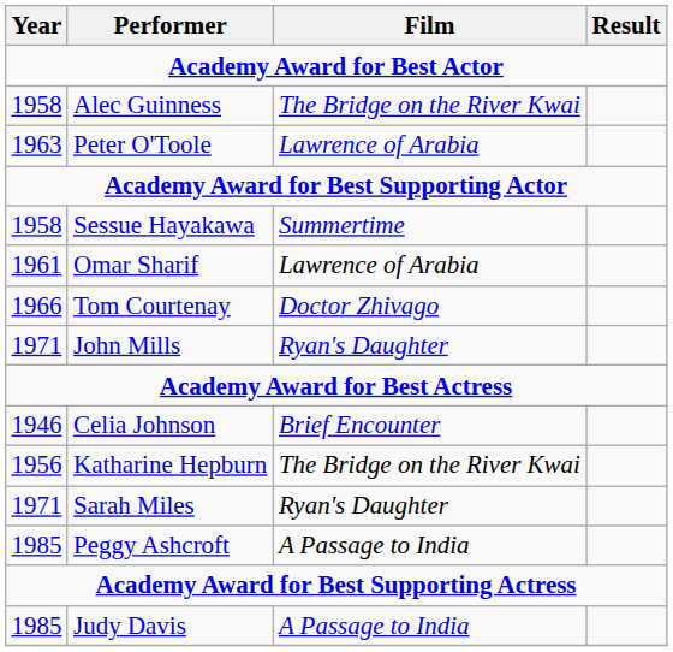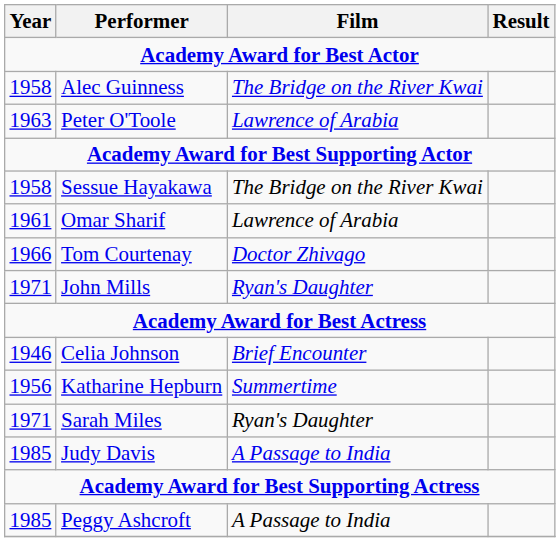Sessue Hayakawa | Film: Summertime -> The Bridge on the River Kwai
Katharine Hepburn | Film: The Bridge on the River Kwai -> Summertime
rows swapped: Judy Davis <-> Peggy Ashcroft
